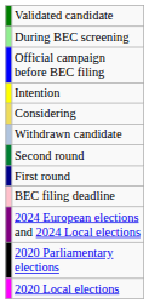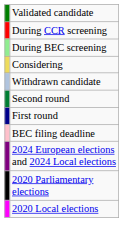+ row: During CCR screening
- row: Official campaign before BEC filing
- row: Intention
